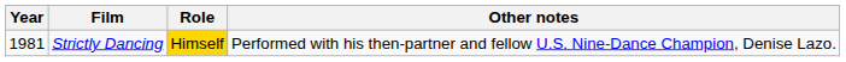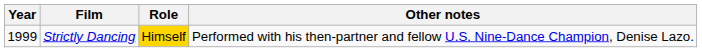Strictly Dancing | Year: 1981 -> 1999
